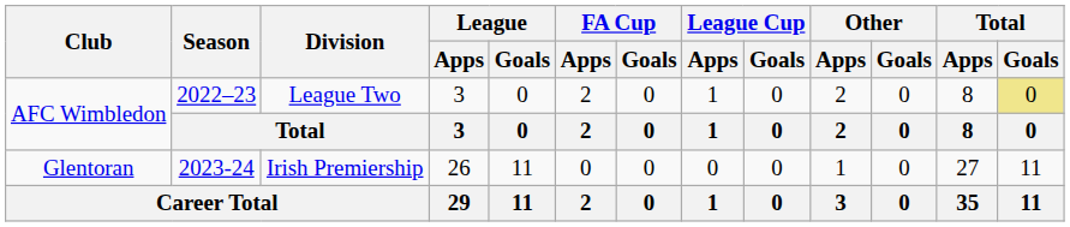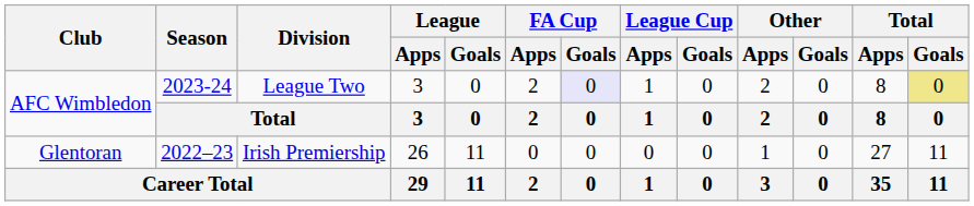AFC Wimbledon / League Two | Season: 2022–23 -> 2023-24
AFC Wimbledon / League Two | FA Cup / Goals: no background -> lavender background
Glentoran | Season: 2023-24 -> 2022–23
